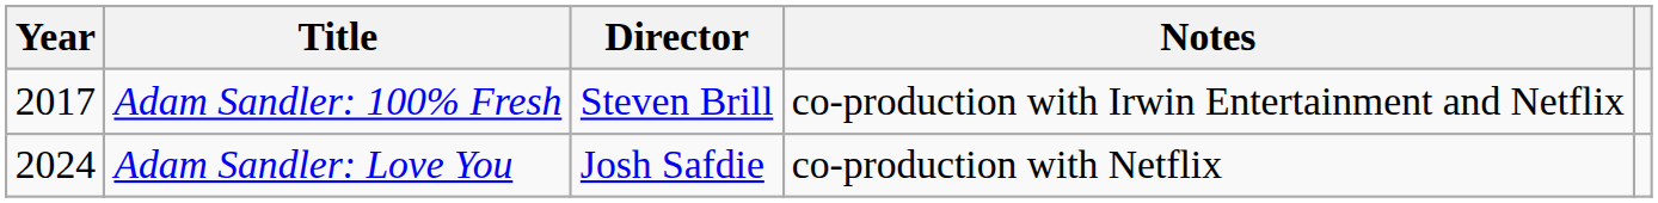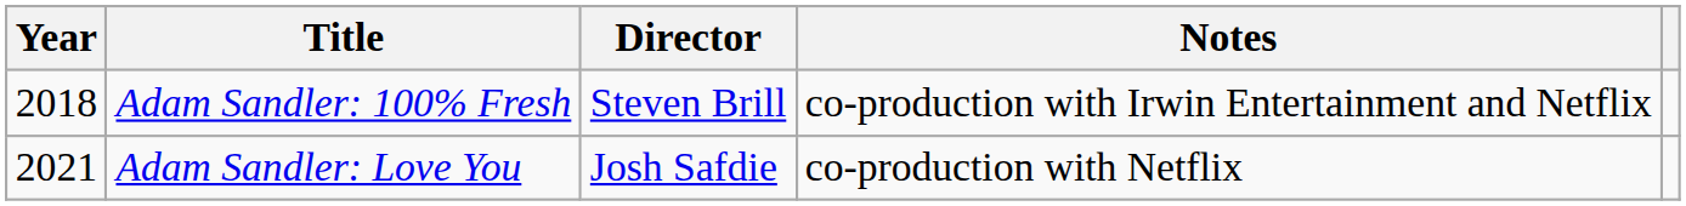Adam Sandler: 100% Fresh | Year: 2017 -> 2018
Adam Sandler: Love You | Year: 2024 -> 2021
